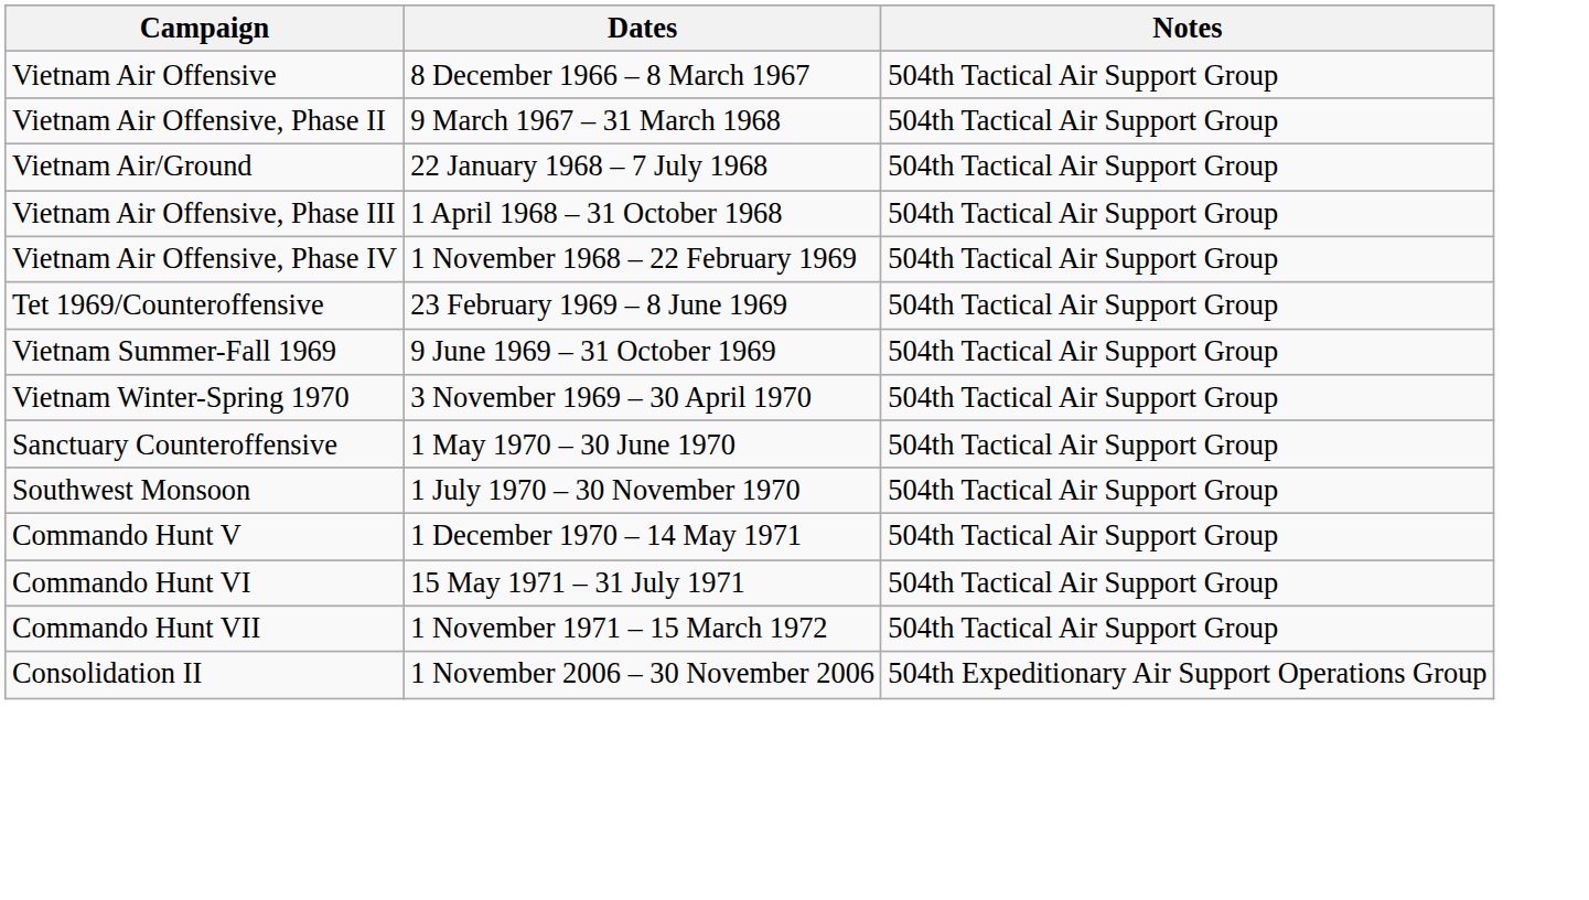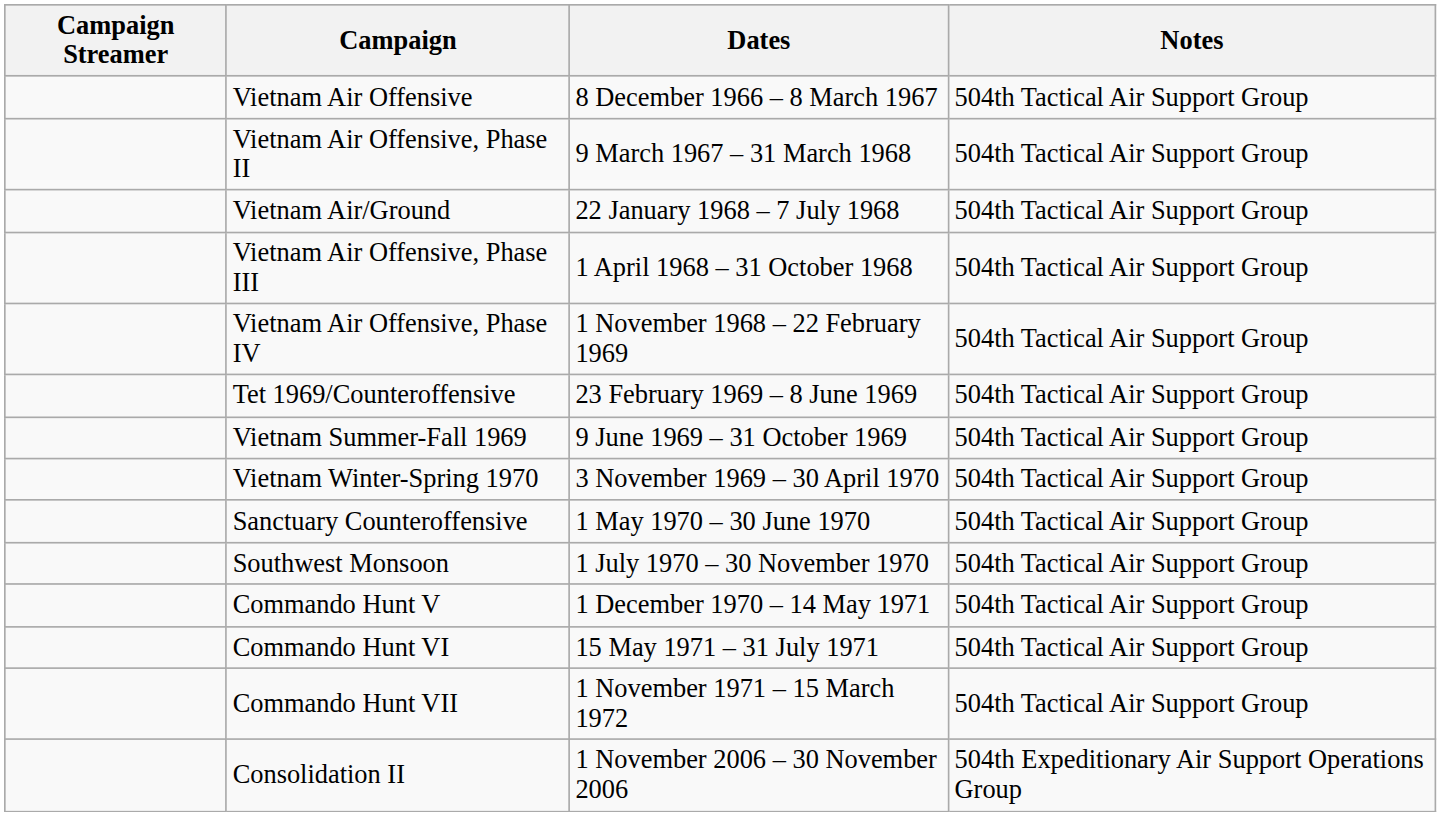+ column: Campaign Streamer
